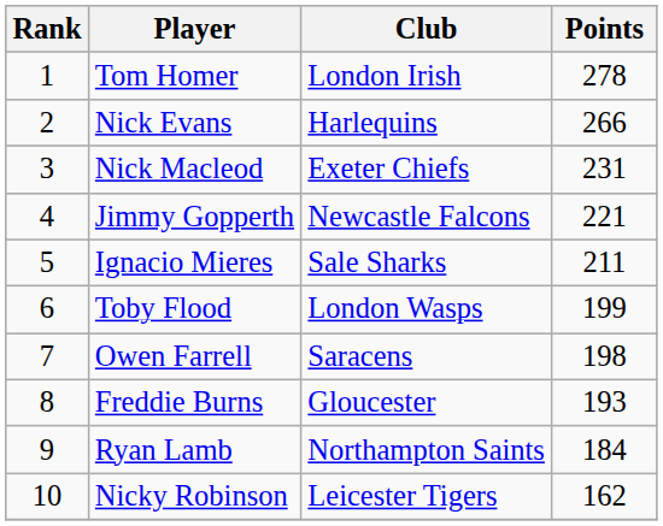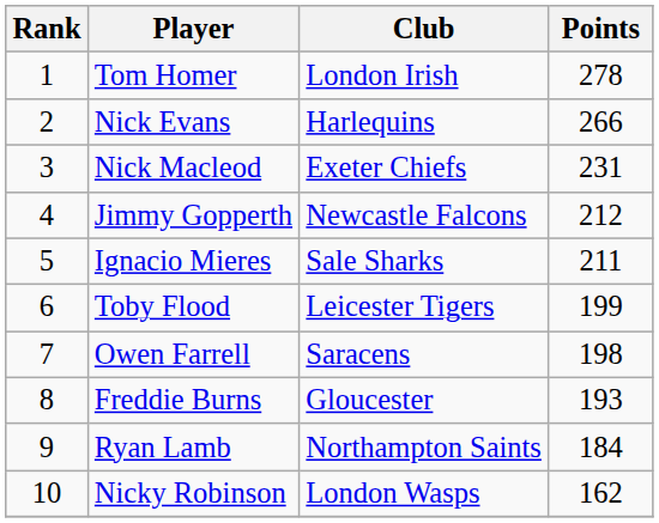Jimmy Gopperth | Points: 221 -> 212
Toby Flood | Club: London Wasps -> Leicester Tigers
Nicky Robinson | Club: Leicester Tigers -> London Wasps
